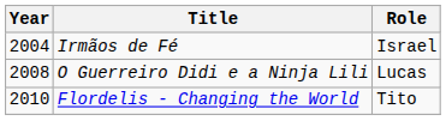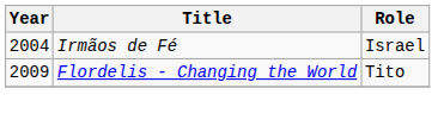- row: 2008 | O Guerreiro Didi e a Ninja Lili | Lucas
Flordelis - Changing the World | Year: 2010 -> 2009
